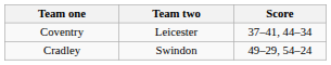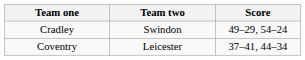rows swapped: Coventry <-> Cradley
